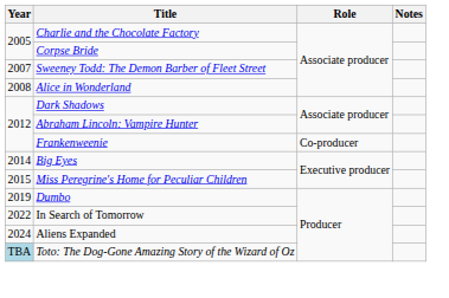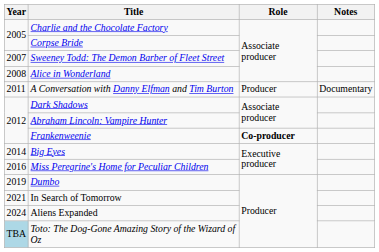+ row: 2011 | A Conversation with Danny Elfman and Tim Burton | Producer | Documentary
Frankenweenie | Role: normal -> bold
Miss Peregrine's Home for Peculiar Children | Year: 2015 -> 2016
In Search of Tomorrow | Year: 2022 -> 2021
